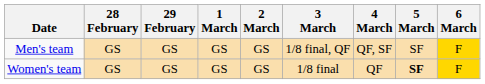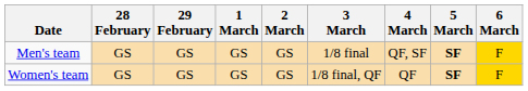Men's team | 3 March: 1/8 final, QF -> 1/8 final
Men's team | 5 March: normal -> bold
Women's team | 3 March: 1/8 final -> 1/8 final, QF
